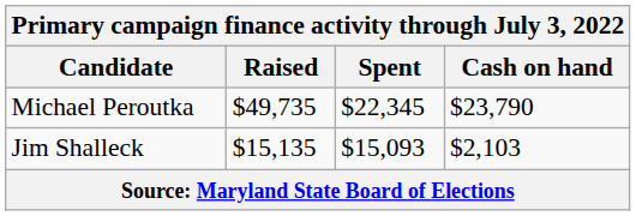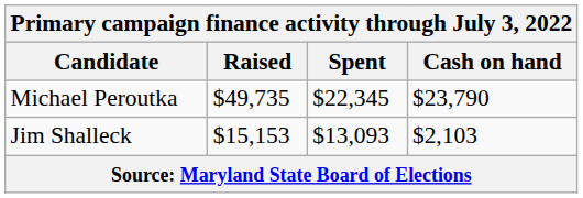Jim Shalleck | Raised: $15,135 -> $15,153
Jim Shalleck | Spent: $15,093 -> $13,093
